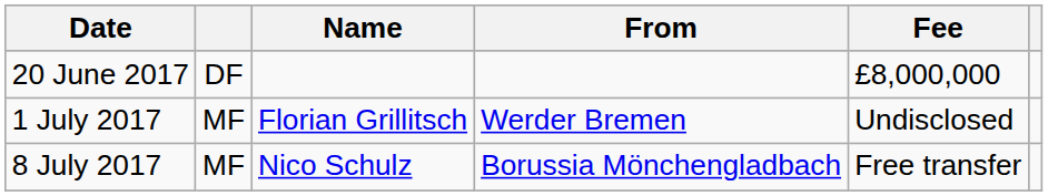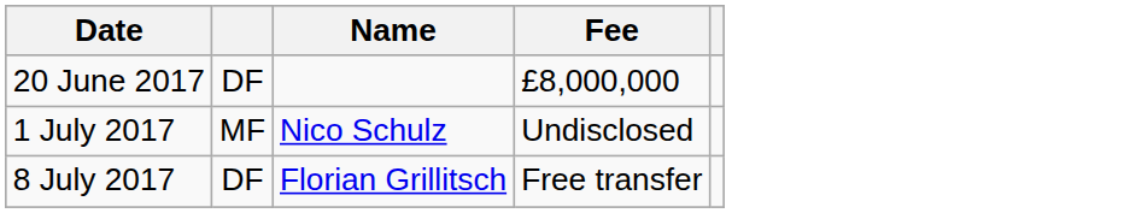- column: From | Werder Bremen | Borussia Mönchengladbach
1 July 2017 | Name: Florian Grillitsch -> Nico Schulz
8 July 2017 | column 2: MF -> DF
8 July 2017 | Name: Nico Schulz -> Florian Grillitsch
